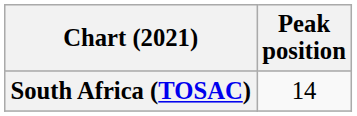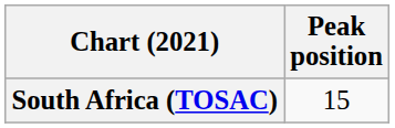South Africa (TOSAC) | Peak position: 14 -> 15
